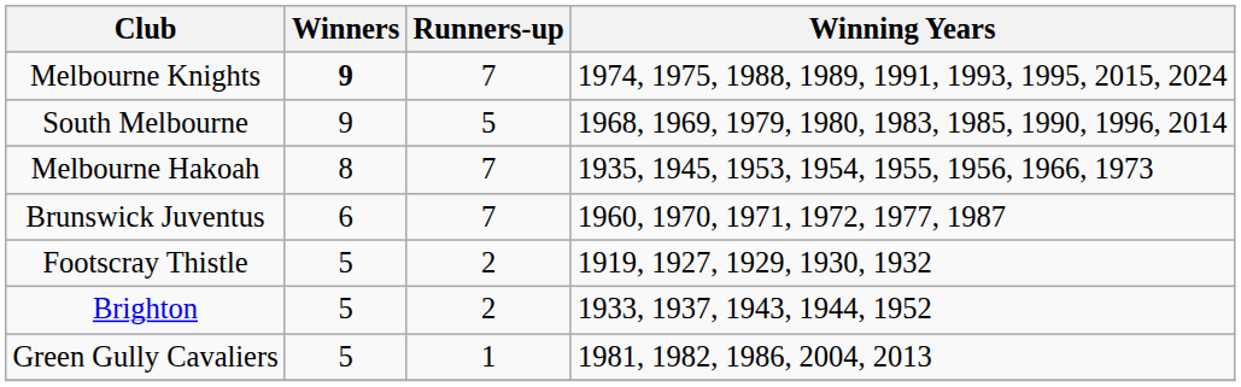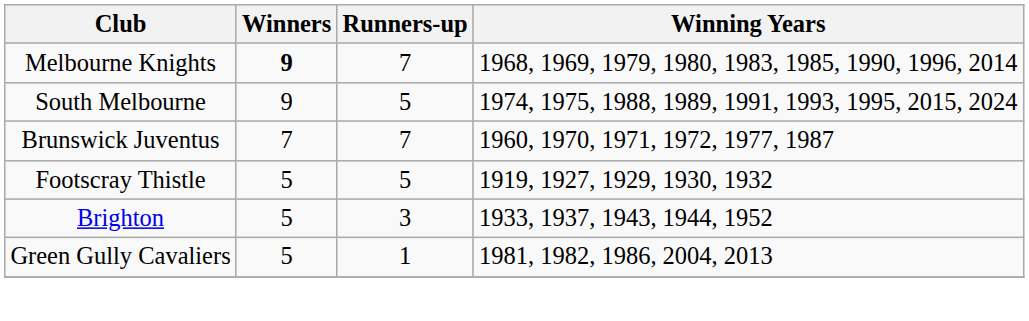Melbourne Knights | Winning Years: 1974, 1975, 1988, 1989, 1991, 1993, 1995, 2015, 2024 -> 1968, 1969, 1979, 1980, 1983, 1985, 1990, 1996, 2014
South Melbourne | Winning Years: 1968, 1969, 1979, 1980, 1983, 1985, 1990, 1996, 2014 -> 1974, 1975, 1988, 1989, 1991, 1993, 1995, 2015, 2024
- row: Melbourne Hakoah | 8 | 7 | 1935, 1945, 1953, 1954, 1955, 1956, 1966, 1973
Brunswick Juventus | Winners: 6 -> 7
Footscray Thistle | Runners-up: 2 -> 5
Brighton | Runners-up: 2 -> 3
